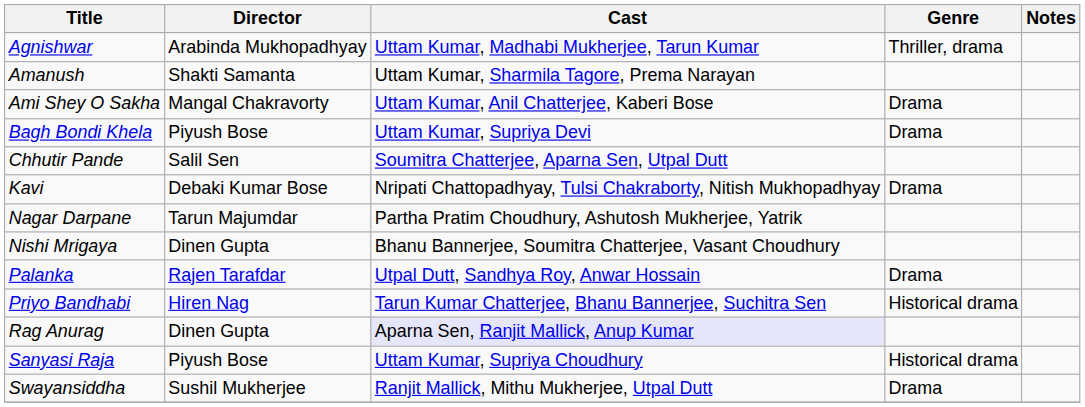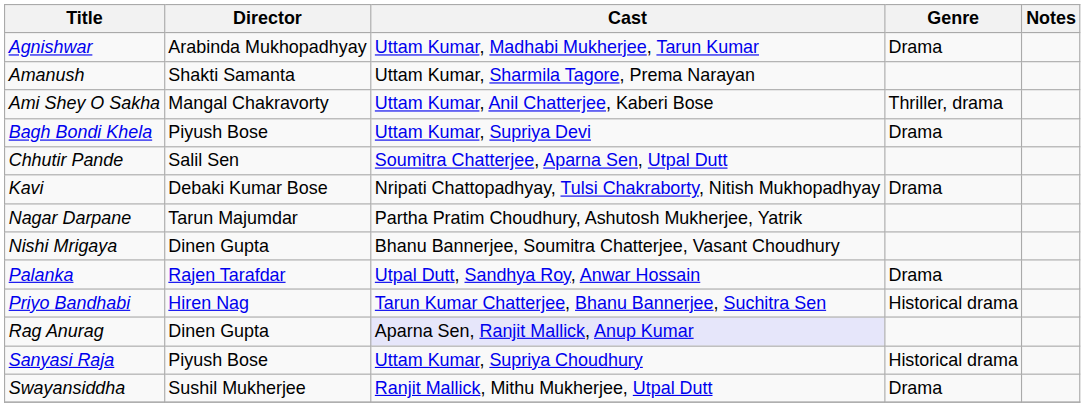Agnishwar | Genre: Thriller, drama -> Drama
Ami Shey O Sakha | Genre: Drama -> Thriller, drama
